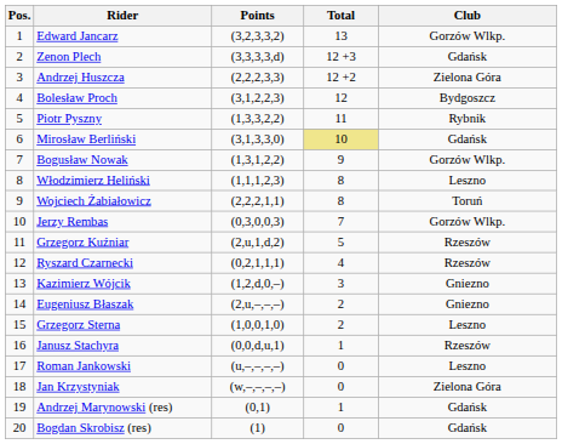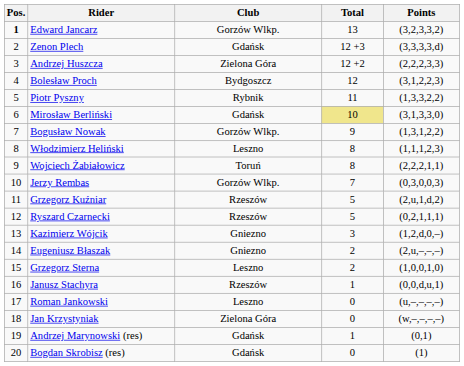columns swapped: Club <-> Points
Edward Jancarz | Pos.: normal -> bold
Ryszard Czarnecki | Total: 4 -> 5
